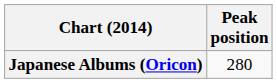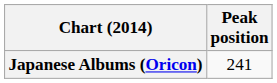Japanese Albums (Oricon) | Peak position: 280 -> 241
